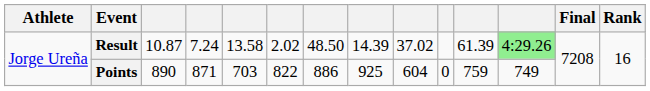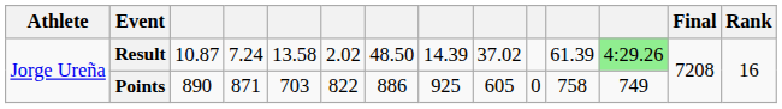Points | column 9: 604 -> 605
Points | column 11: 759 -> 758
